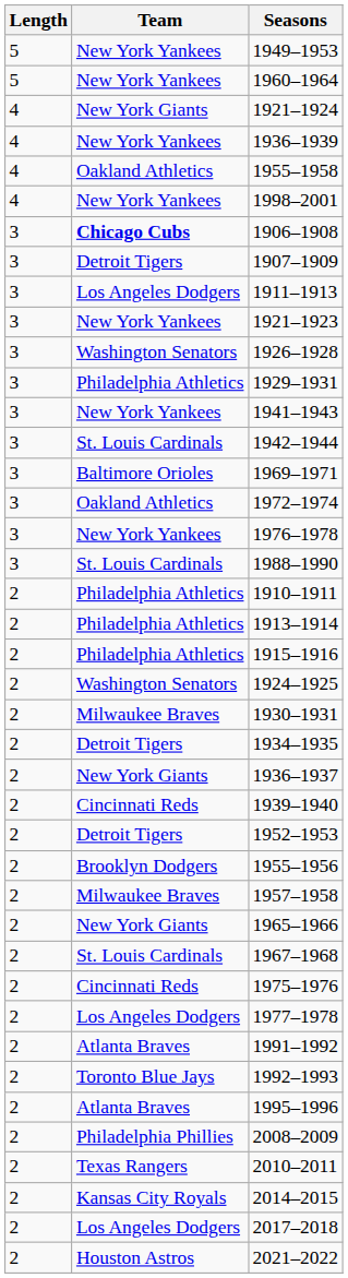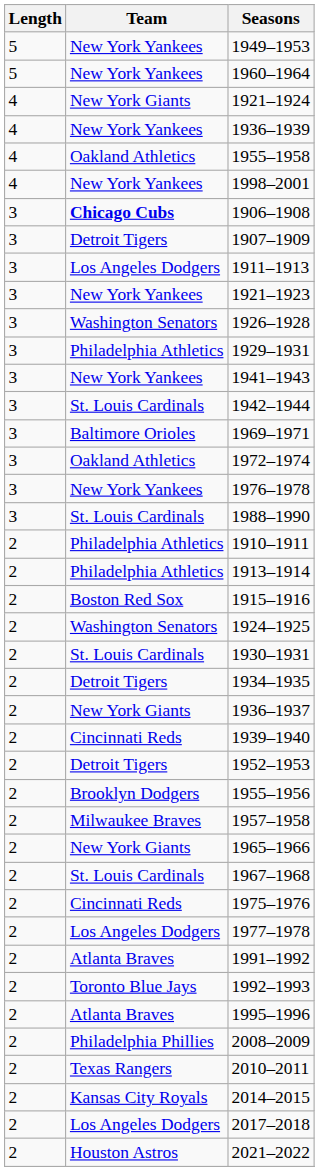1915–1916 | Team: Philadelphia Athletics -> Boston Red Sox
1930–1931 | Team: Milwaukee Braves -> St. Louis Cardinals
